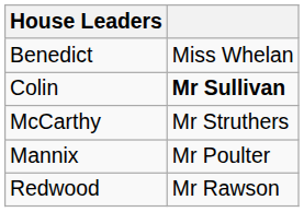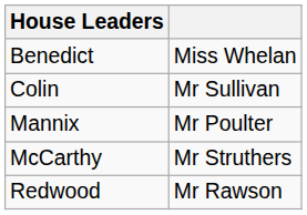Colin | column 2: bold -> normal
rows swapped: McCarthy <-> Mannix
